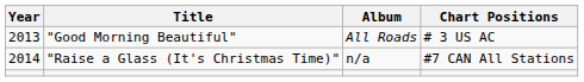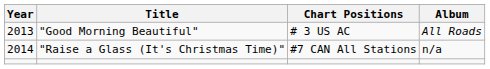columns swapped: Chart Positions <-> Album
